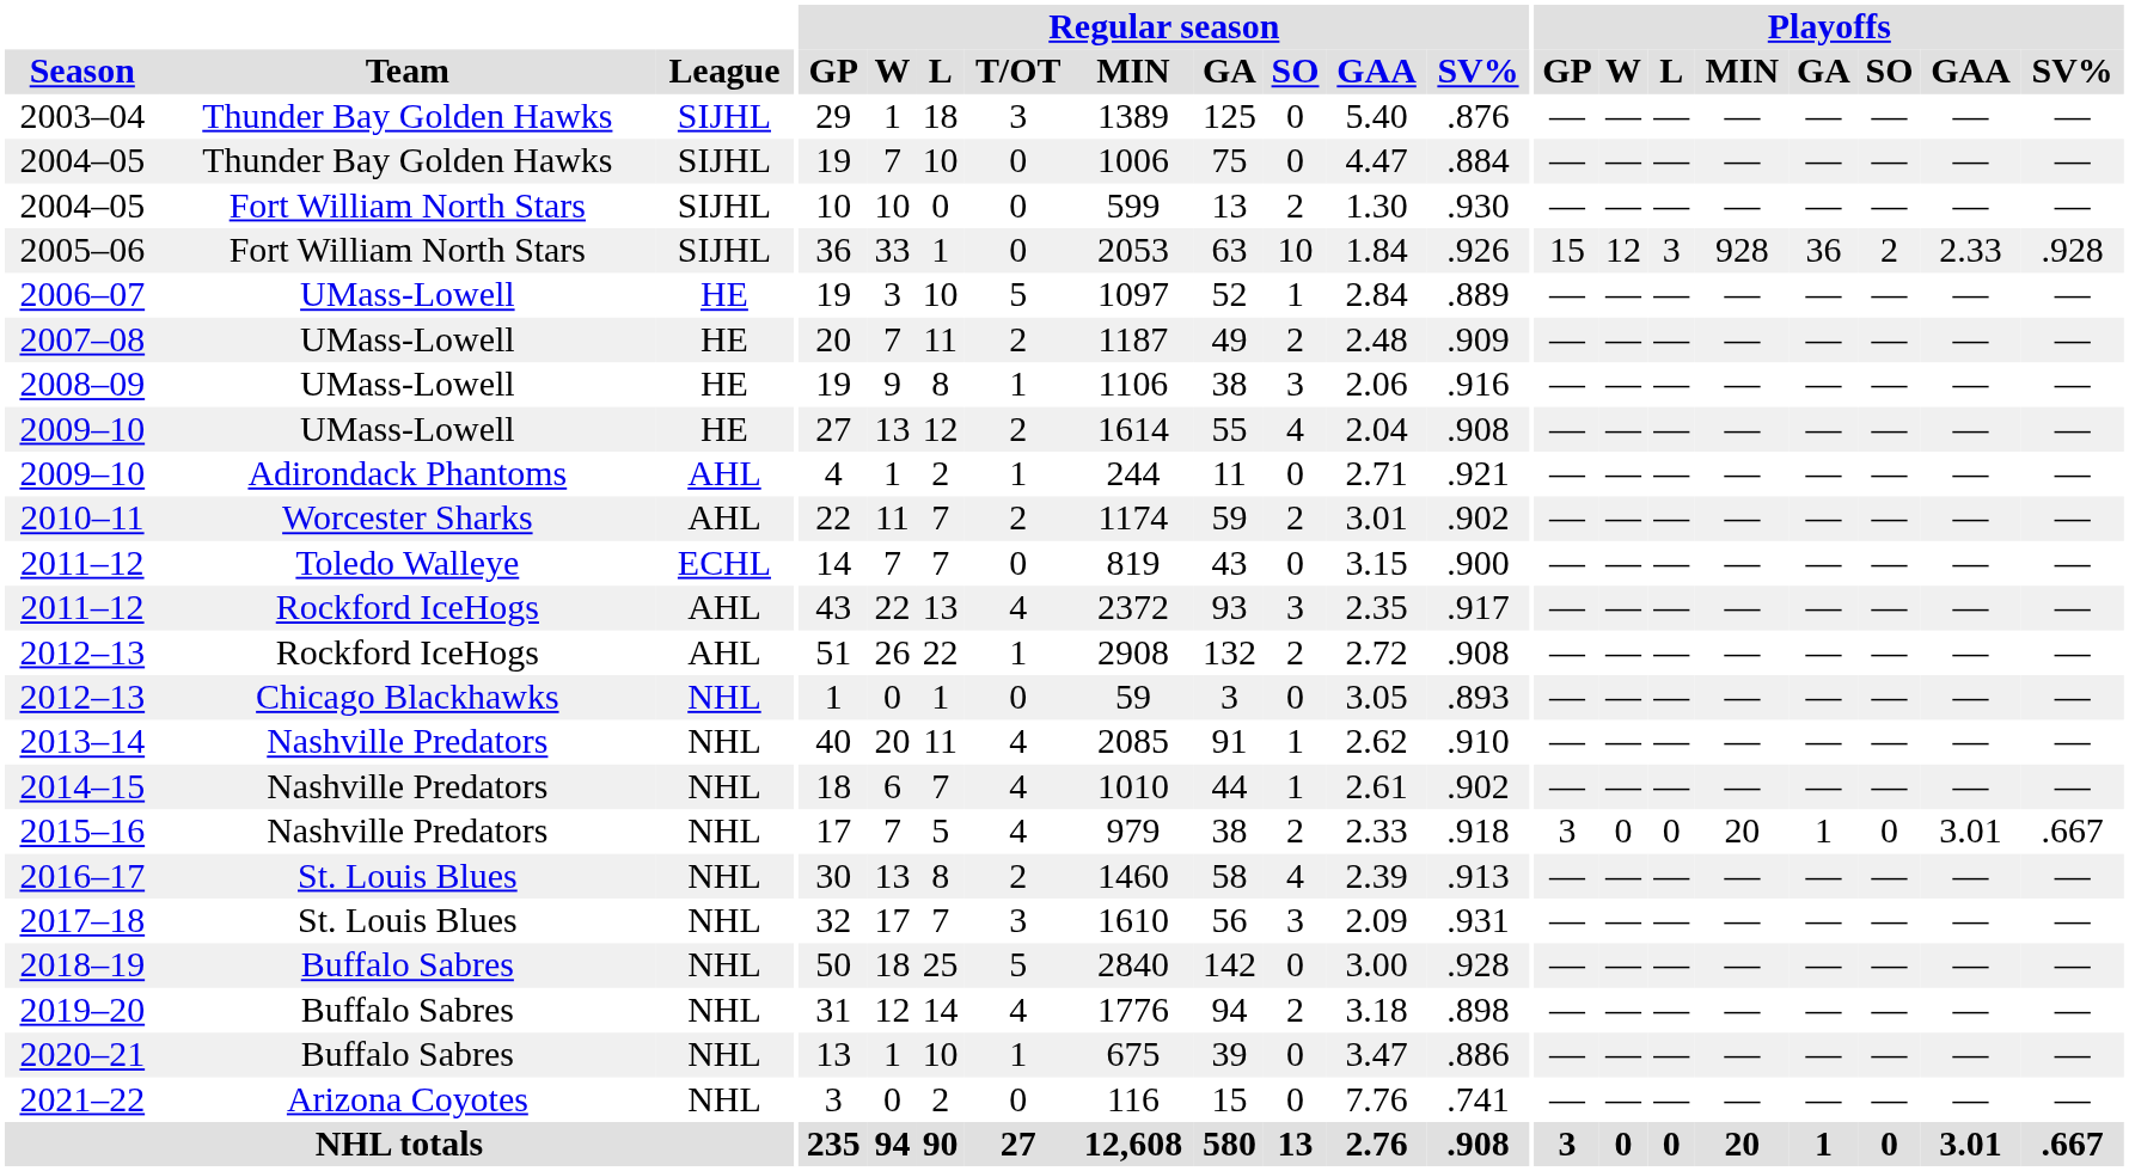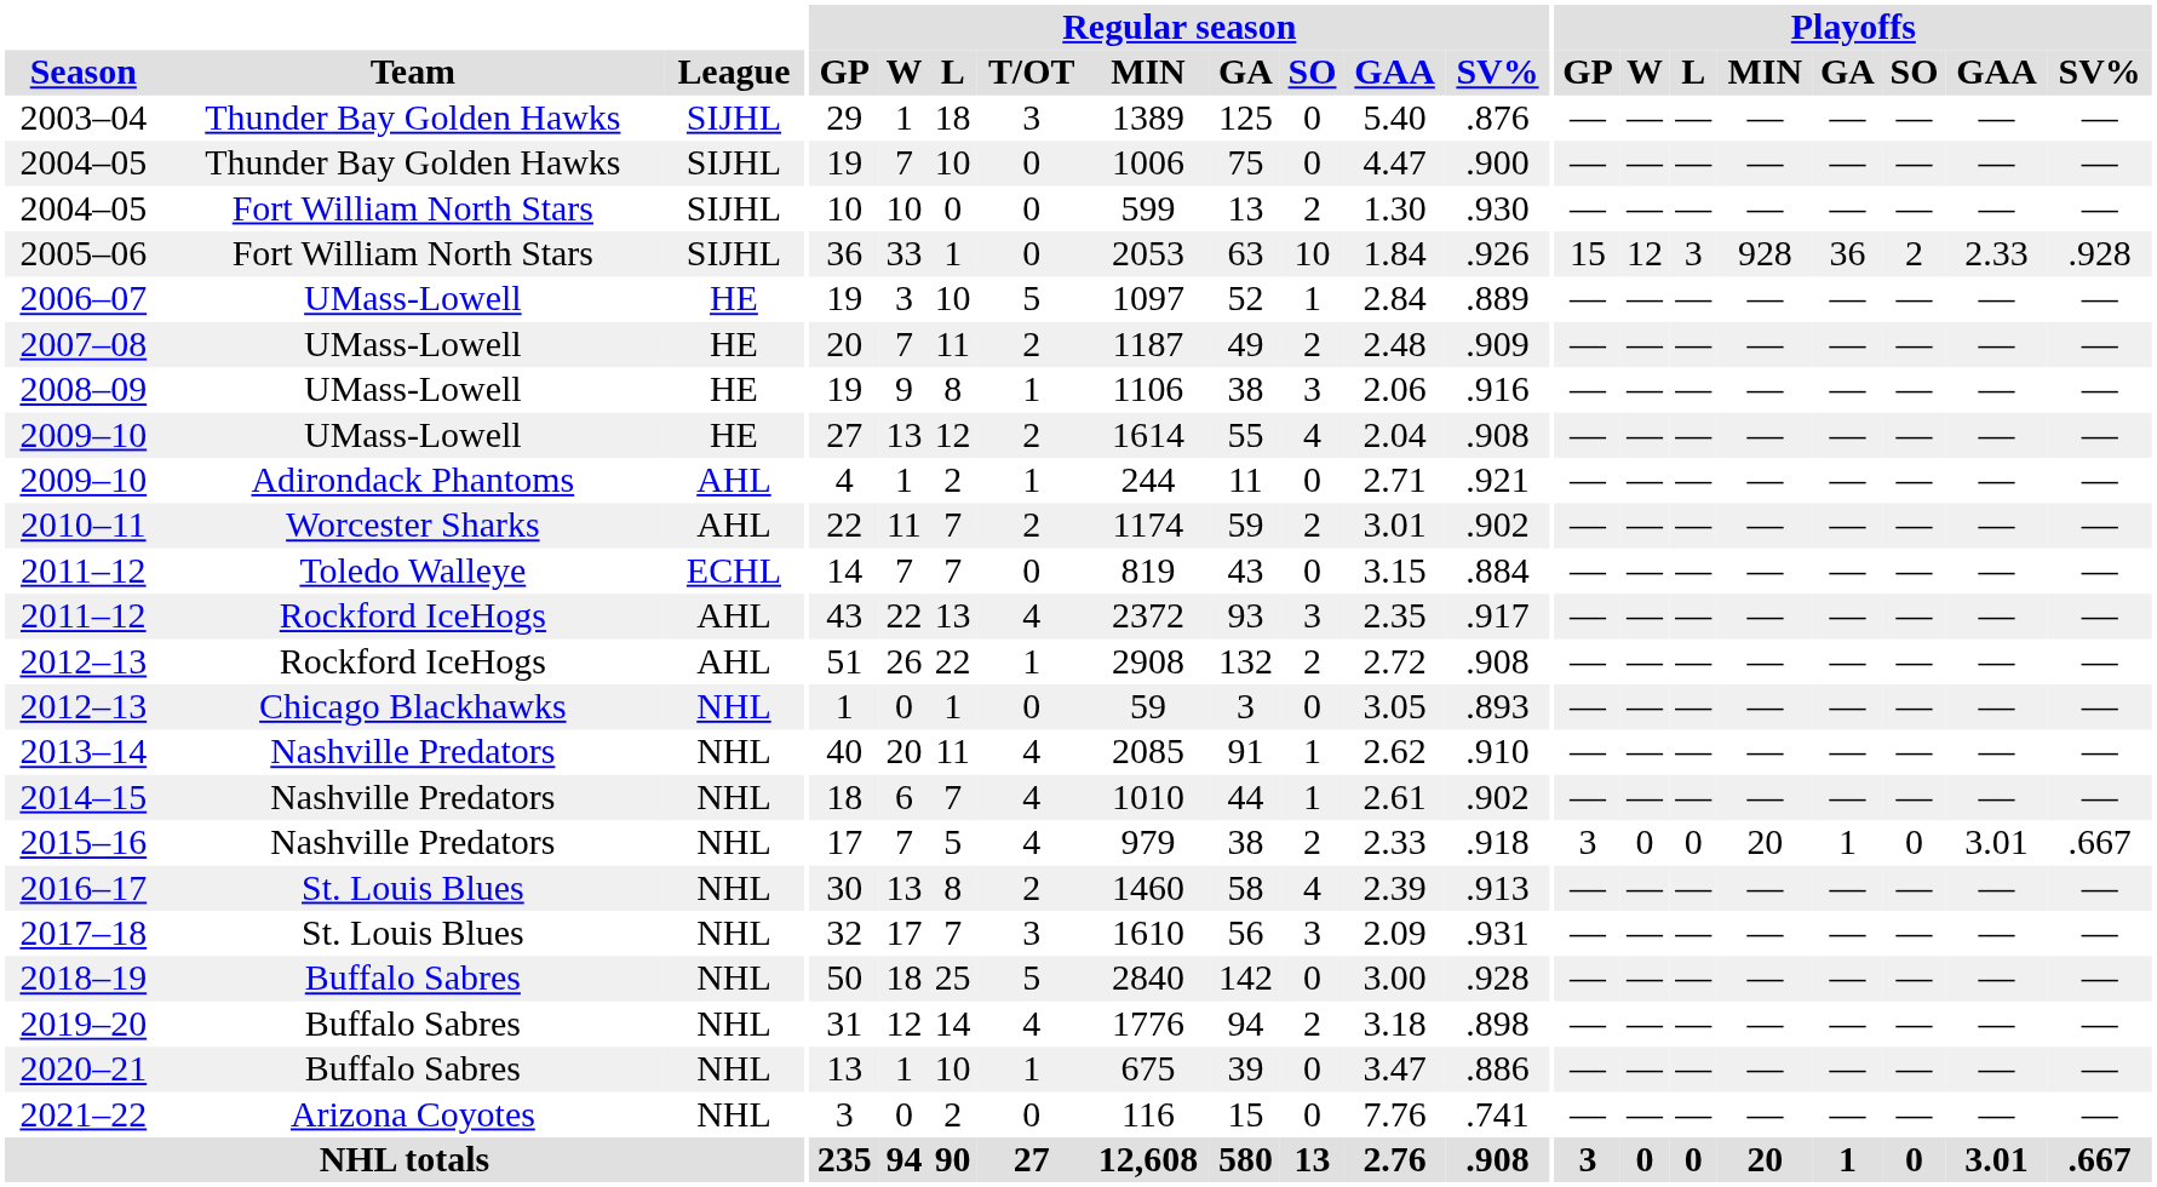2004–05 / Thunder Bay Golden Hawks | Regular season / SV%: .884 -> .900
2011–12 / Toledo Walleye | Regular season / SV%: .900 -> .884
